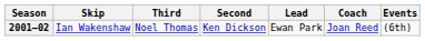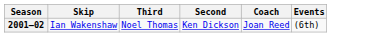- column: Lead | Ewan Park
